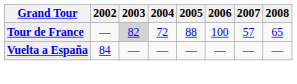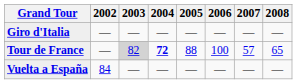+ row: Giro d'Italia | — | — | — | — | — | — | —
Tour de France | 2004: normal -> bold
